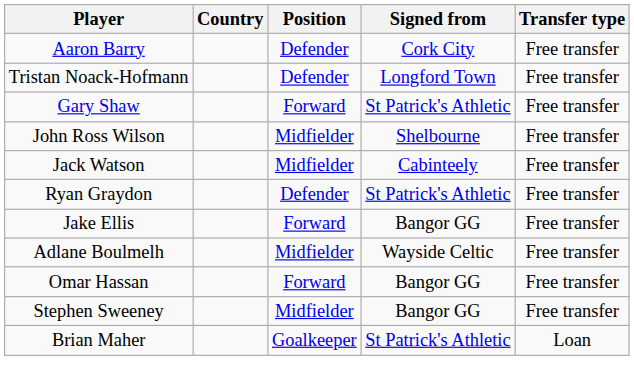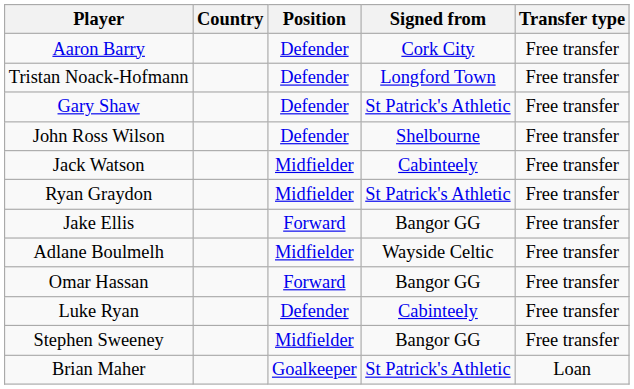Gary Shaw | Position: Forward -> Defender
John Ross Wilson | Position: Midfielder -> Defender
Ryan Graydon | Position: Defender -> Midfielder
+ row: Luke Ryan | Defender | Cabinteely | Free transfer
